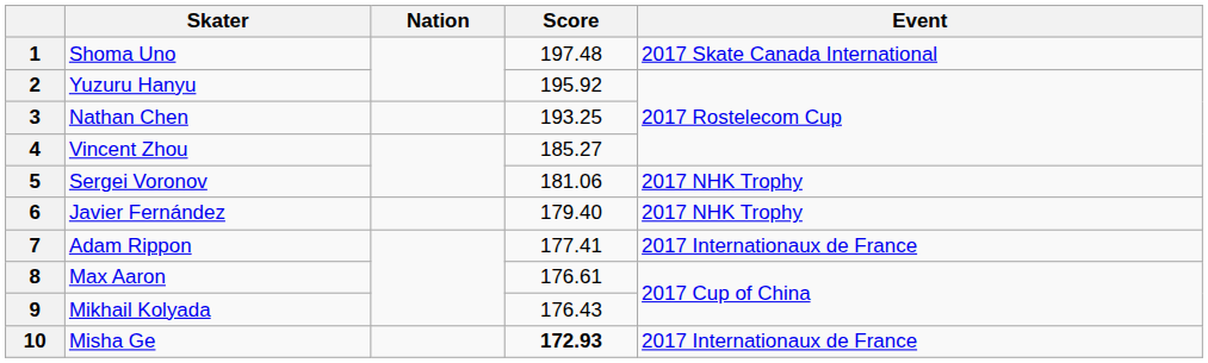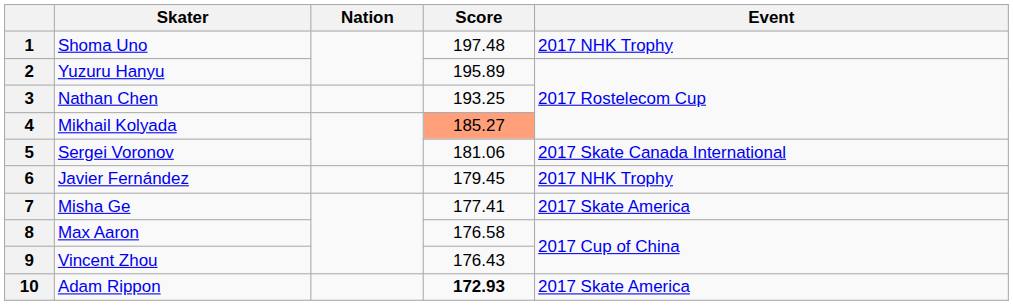1 | Event: 2017 Skate Canada International -> 2017 NHK Trophy
2 | Score: 195.92 -> 195.89
4 | Skater: Vincent Zhou -> Mikhail Kolyada
4 | Score: no background -> lightsalmon background
5 | Event: 2017 NHK Trophy -> 2017 Skate Canada International
6 | Score: 179.40 -> 179.45
7 | Skater: Adam Rippon -> Misha Ge
7 | Event: 2017 Internationaux de France -> 2017 Skate America
8 | Score: 176.61 -> 176.58
9 | Skater: Mikhail Kolyada -> Vincent Zhou
10 | Skater: Misha Ge -> Adam Rippon
10 | Event: 2017 Internationaux de France -> 2017 Skate America
